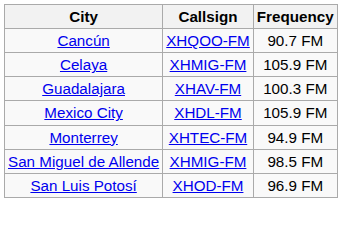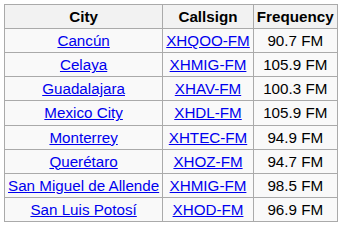+ row: Querétaro | XHOZ-FM | 94.7 FM
